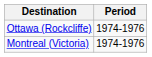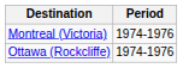rows swapped: Montreal (Victoria) <-> Ottawa (Rockcliffe)
